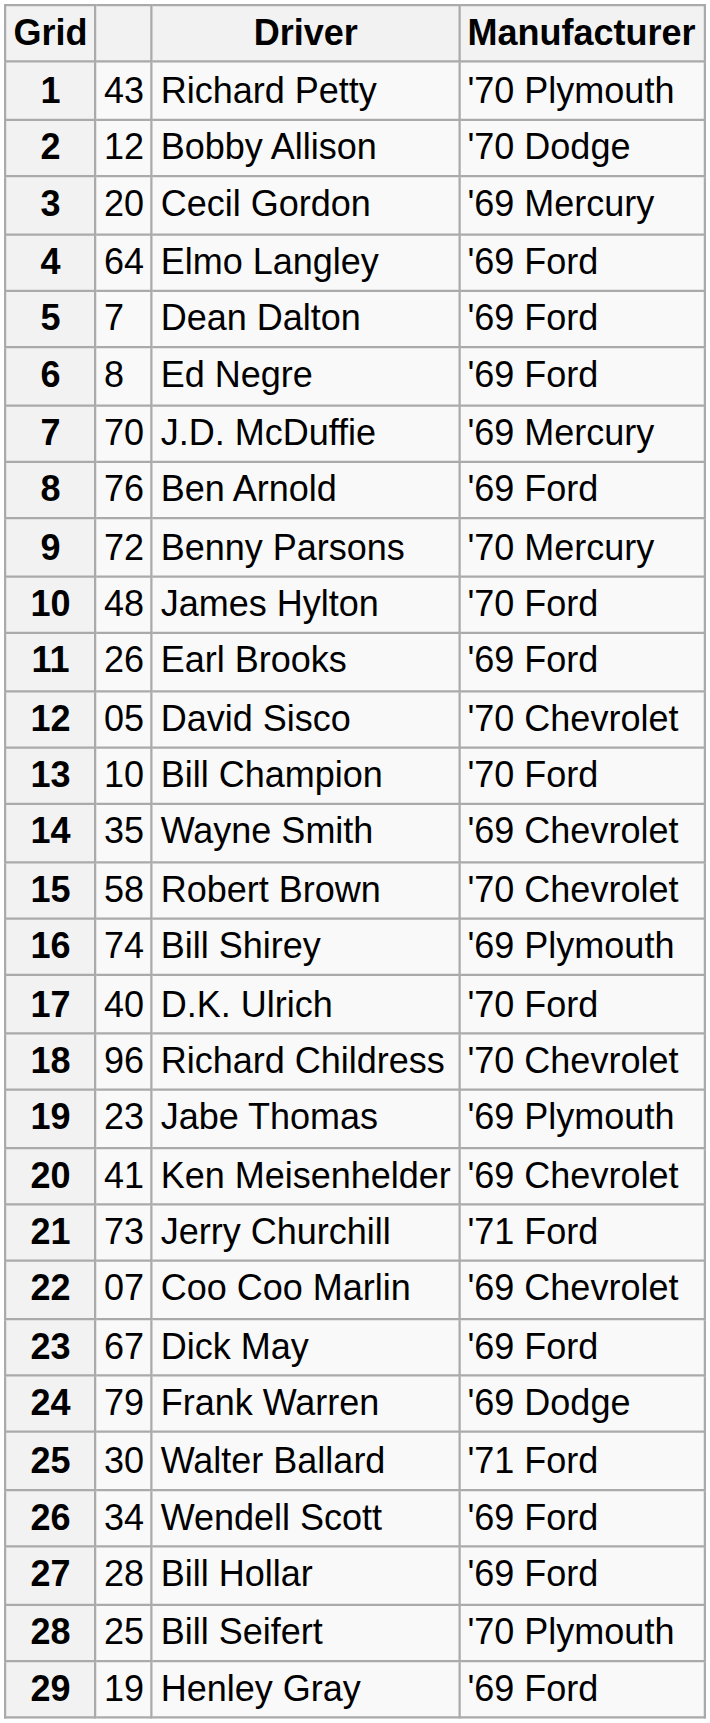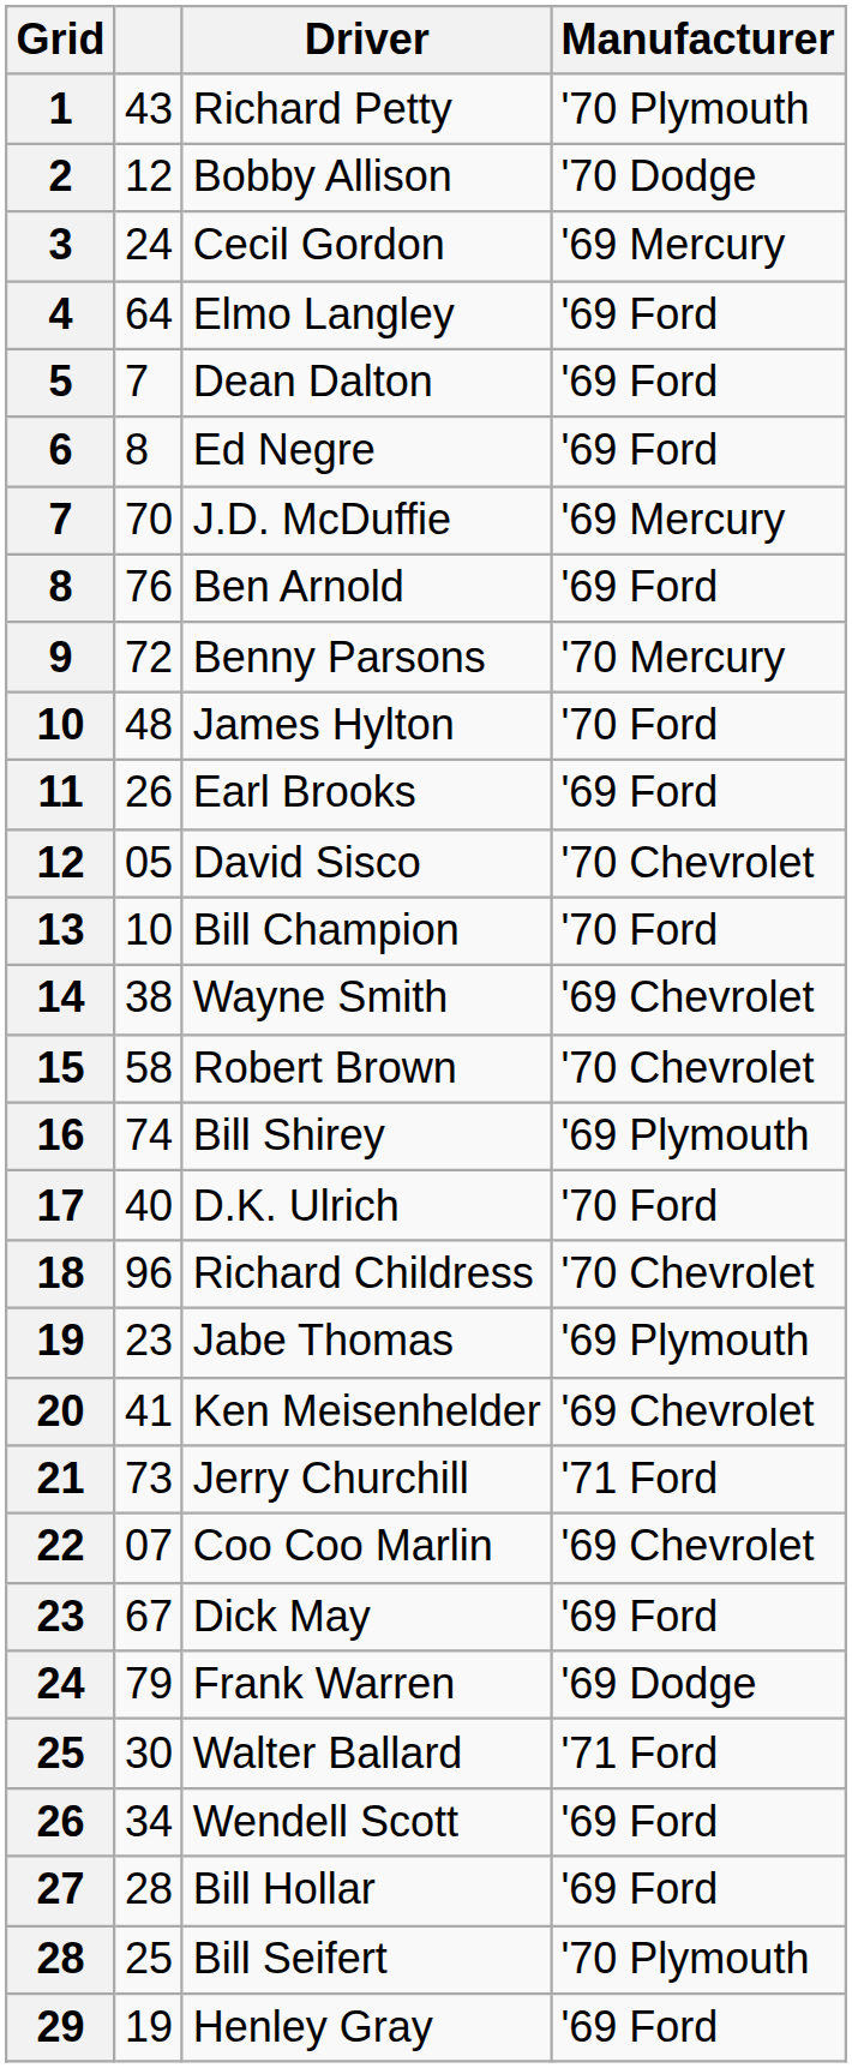Cecil Gordon | column 2: 20 -> 24
Wayne Smith | column 2: 35 -> 38
